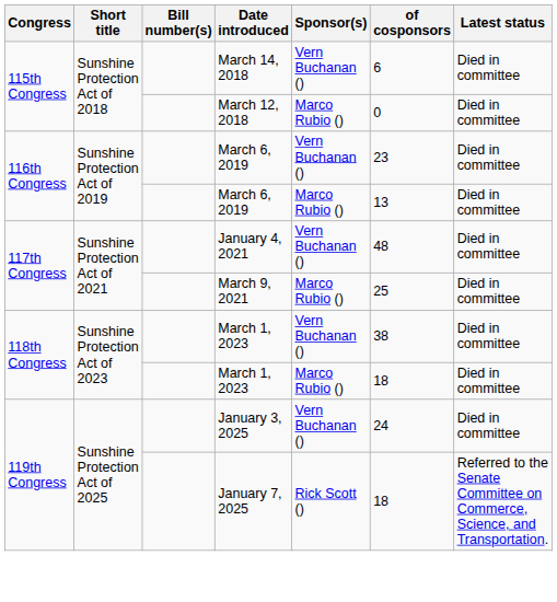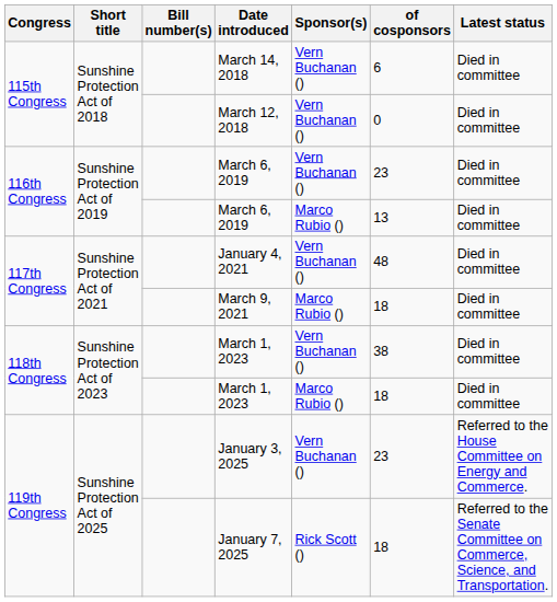March 12, 2018 | Sponsor(s): Marco Rubio () -> Vern Buchanan ()
March 9, 2021 | of cosponsors: 25 -> 18
January 3, 2025 | of cosponsors: 24 -> 23
January 3, 2025 | Latest status: Died in committee -> Referred to the House Committee on Energy and Commerce.
